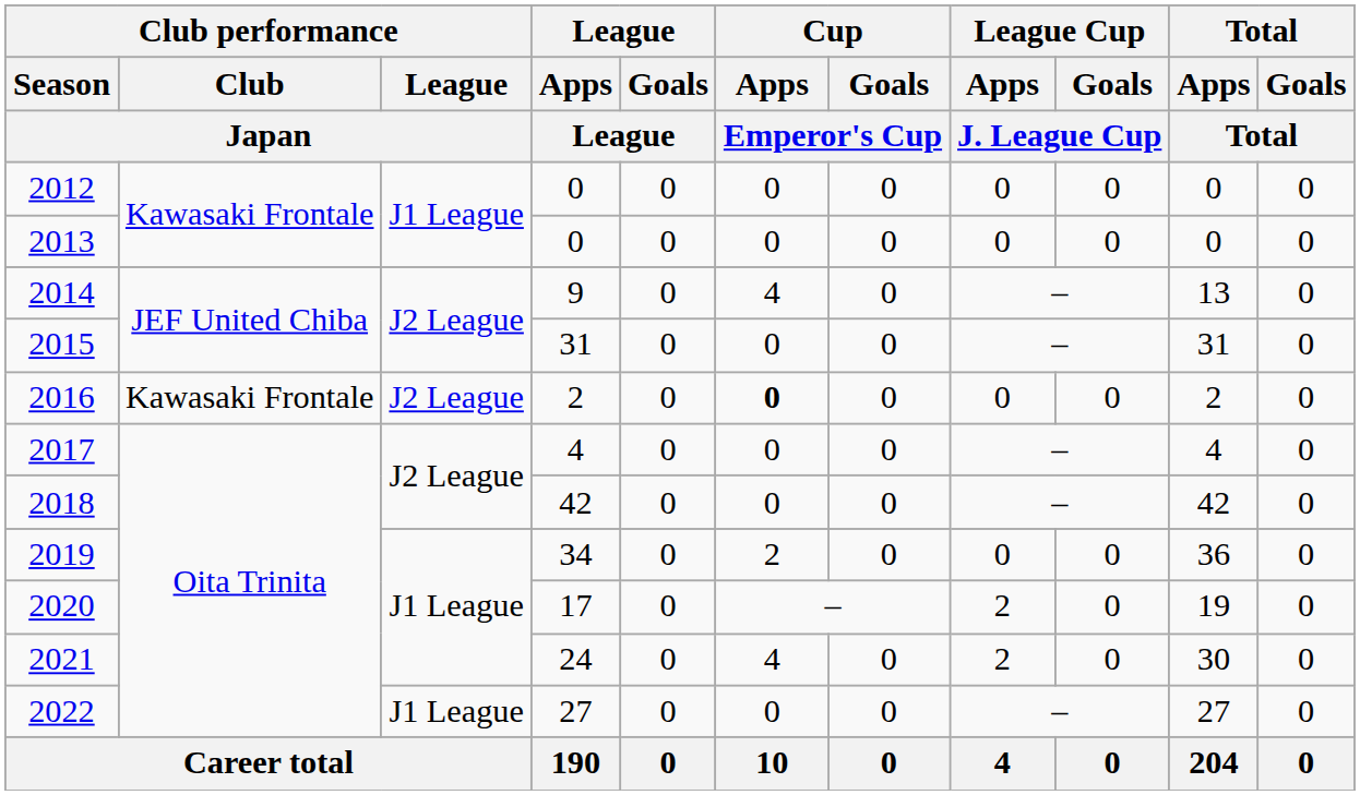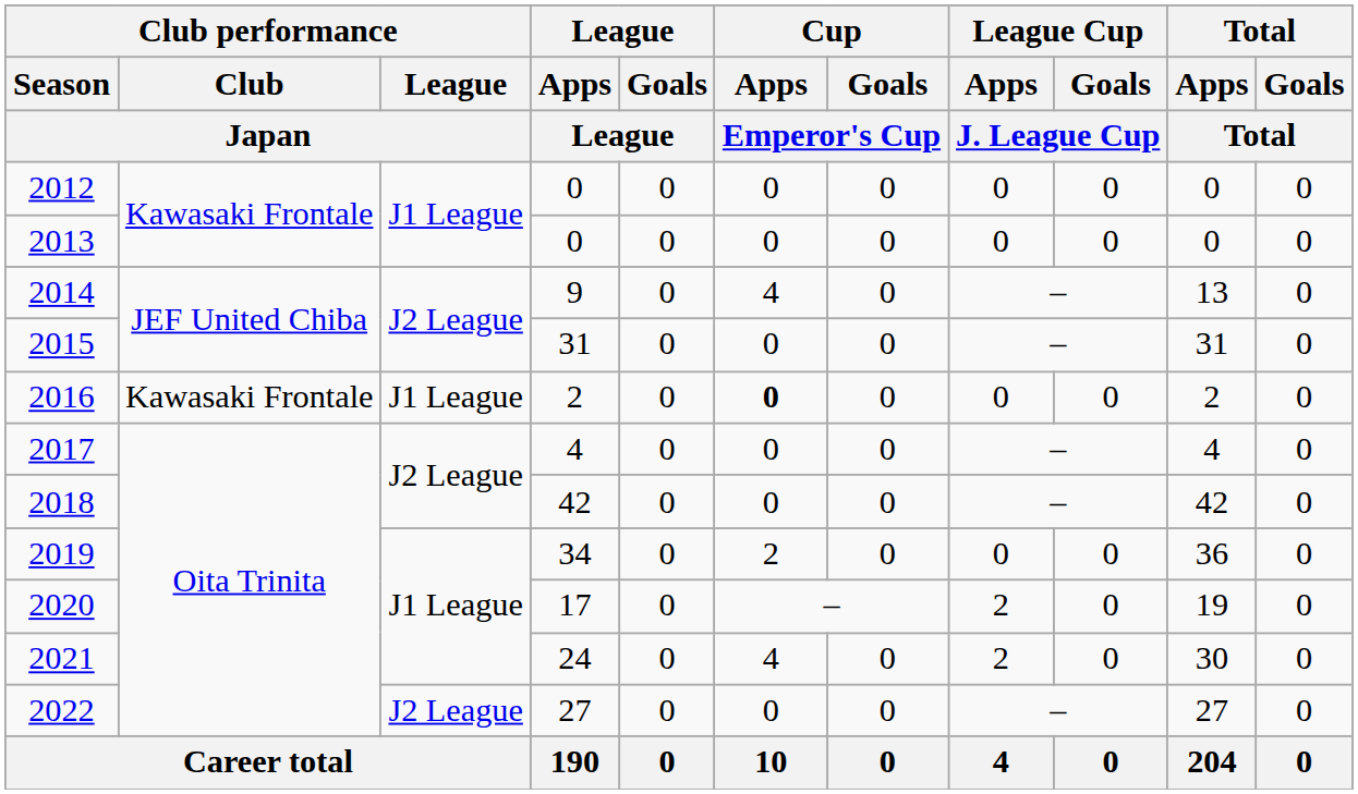2016 | Club performance / League / Japan: J2 League -> J1 League
2022 | Club performance / League / Japan: J1 League -> J2 League
